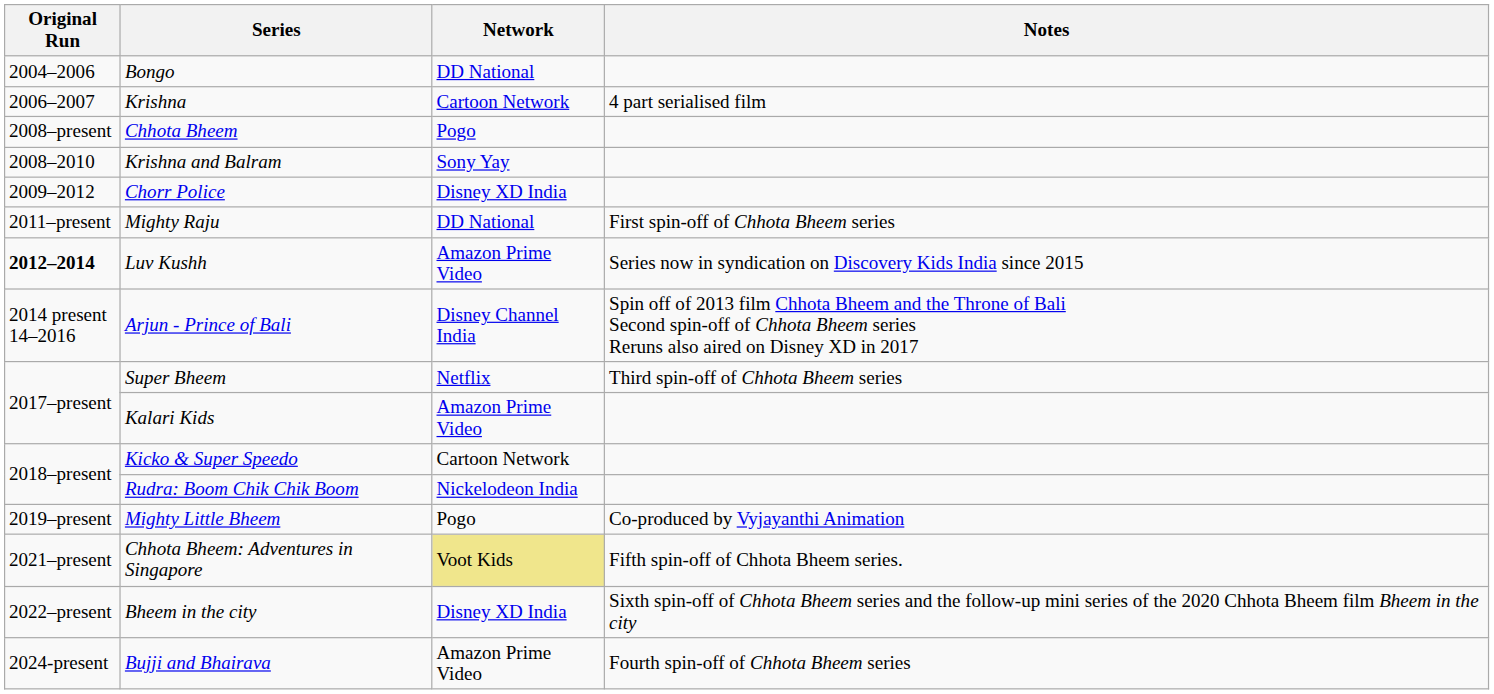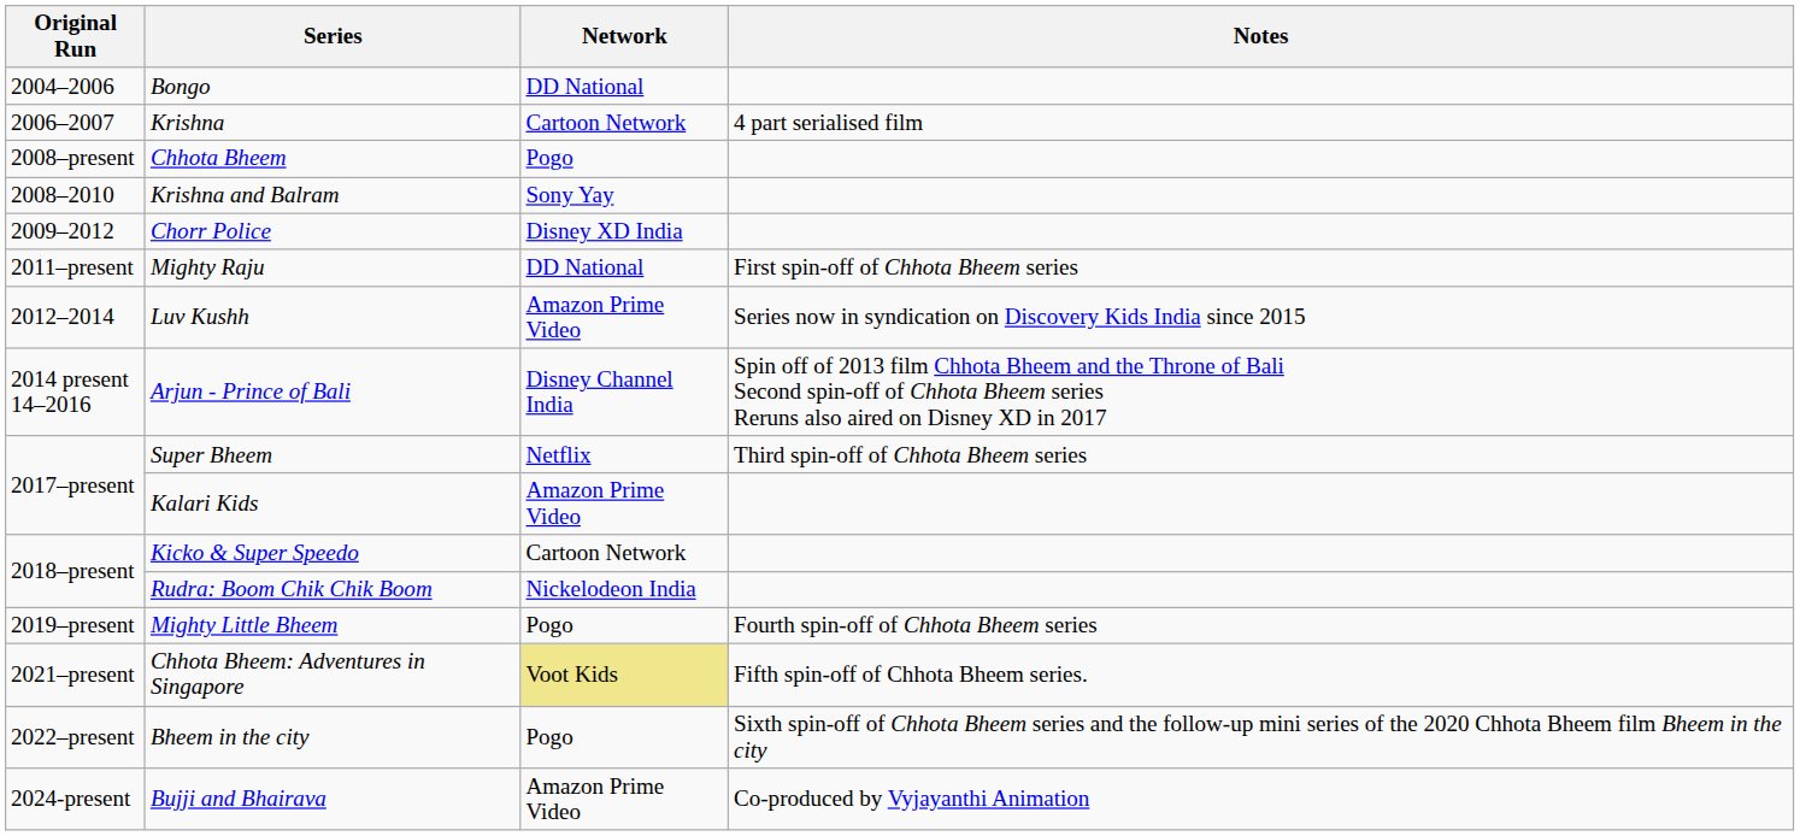Luv Kushh | Original Run: bold -> normal
Mighty Little Bheem | Notes: Co-produced by Vyjayanthi Animation -> Fourth spin-off of Chhota Bheem series
Bheem in the city | Network: Disney XD India -> Pogo
Bujji and Bhairava | Notes: Fourth spin-off of Chhota Bheem series -> Co-produced by Vyjayanthi Animation
